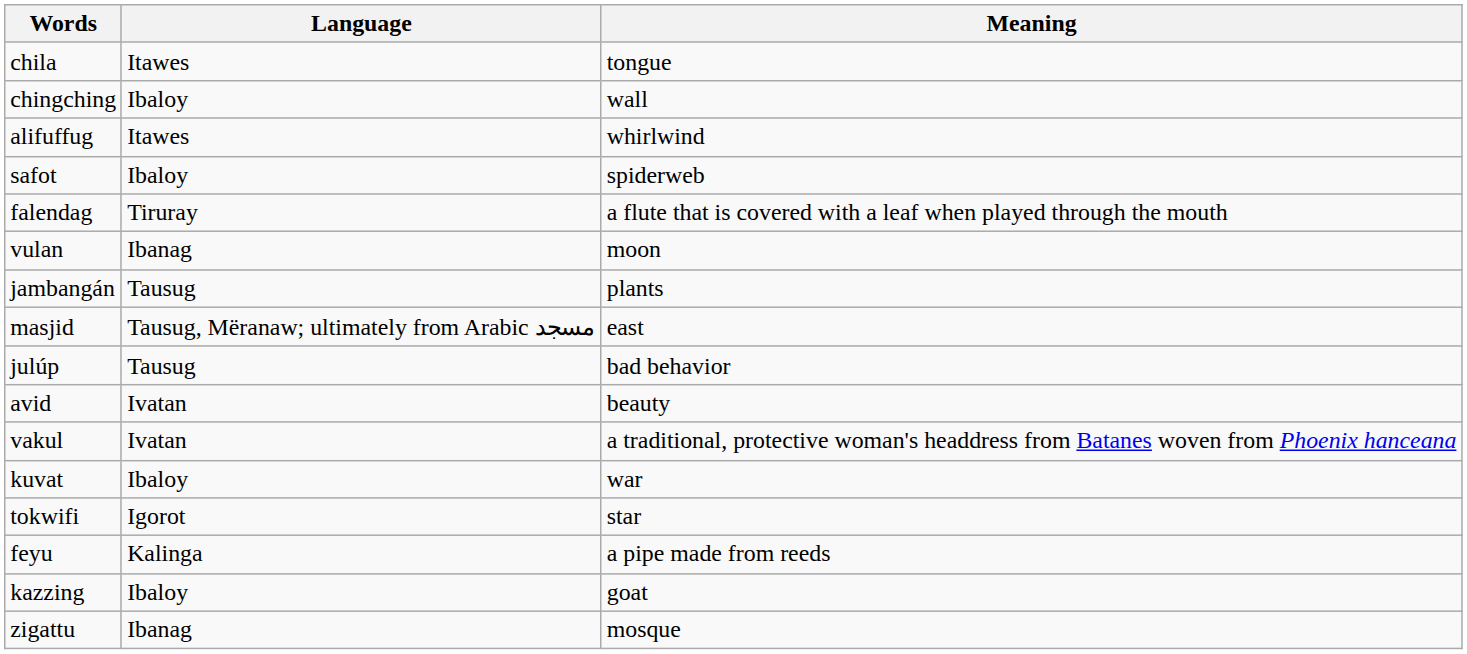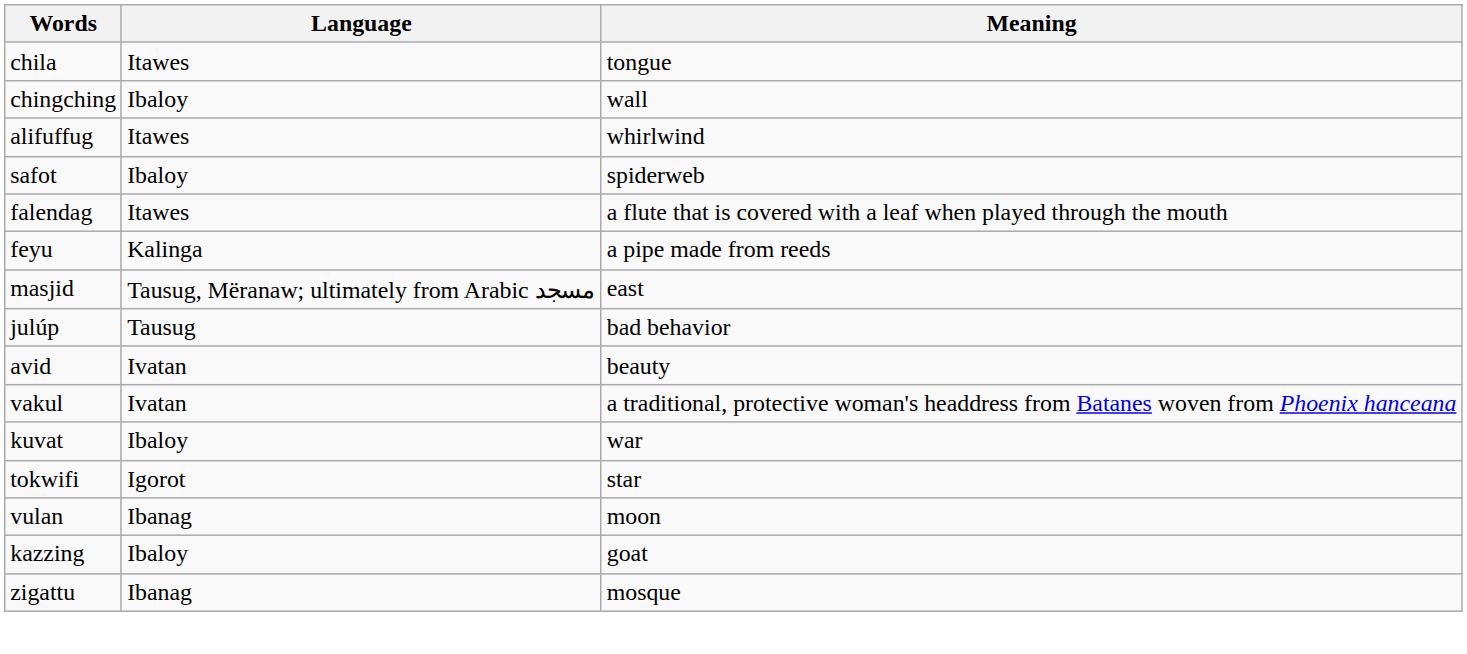falendag | Language: Tiruray -> Itawes
rows swapped: feyu <-> vulan
- row: jambangán | Tausug | plants
